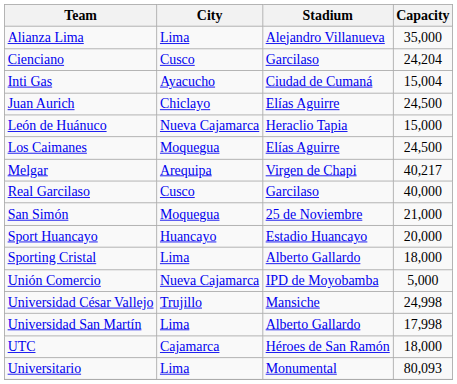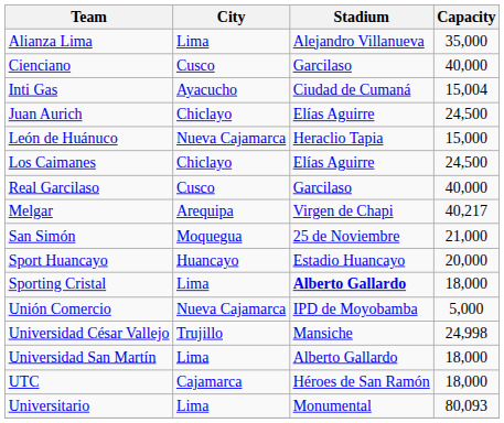Cienciano | Capacity: 24,204 -> 40,000
Los Caimanes | City: Moquegua -> Chiclayo
rows swapped: Melgar <-> Real Garcilaso
Sporting Cristal | Stadium: normal -> bold
Universidad San Martín | Capacity: 17,998 -> 18,000
